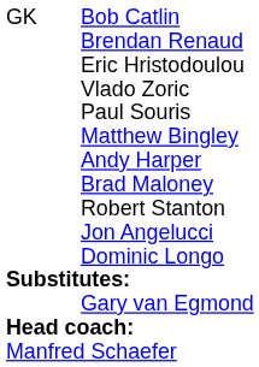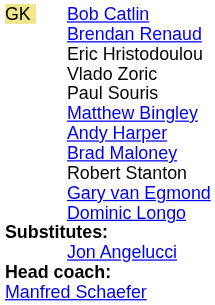Bob Catlin | column 1: no background -> khaki background
rows swapped: Gary van Egmond <-> Jon Angelucci
